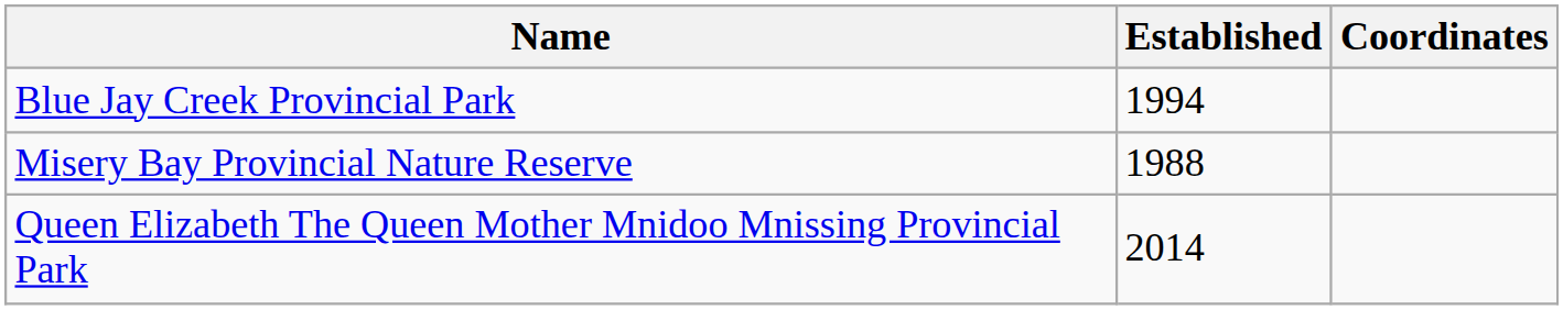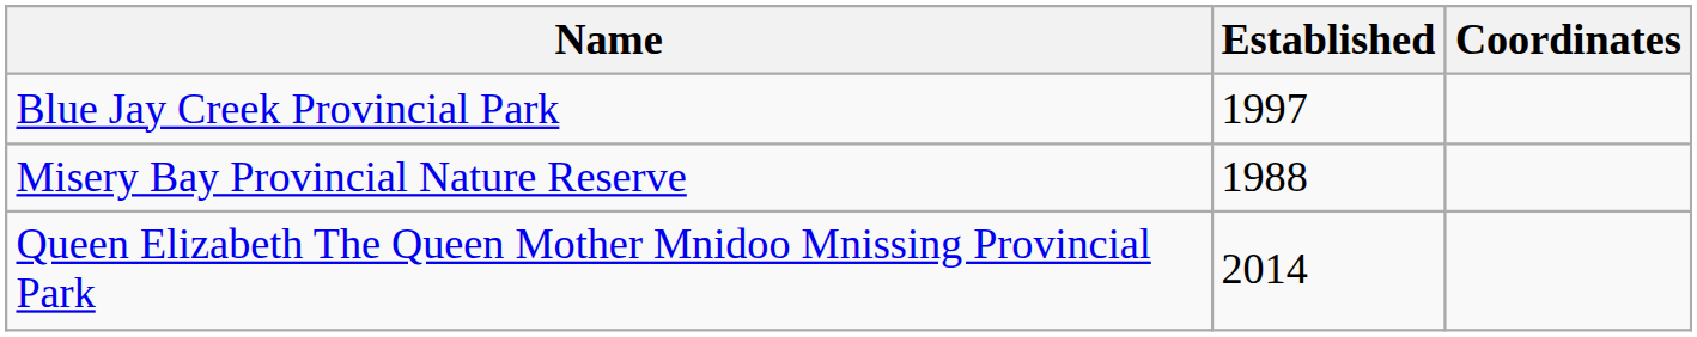Blue Jay Creek Provincial Park | Established: 1994 -> 1997
